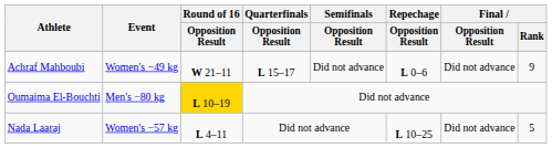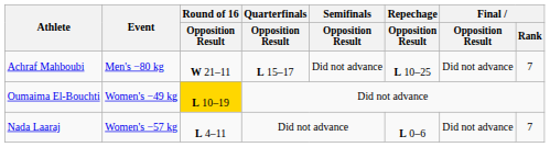Achraf Mahboubi | Event: Women's −49 kg -> Men's −80 kg
Achraf Mahboubi | Repechage / Opposition Result: L 0–6 -> L 10–25
Achraf Mahboubi | Final / Rank: 9 -> 7
Oumaima El-Bouchti | Event: Men's −80 kg -> Women's −49 kg
Nada Laaraj | Repechage / Opposition Result: L 10–25 -> L 0–6
Nada Laaraj | Final / Rank: 5 -> 7
